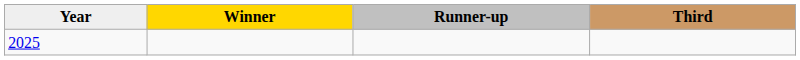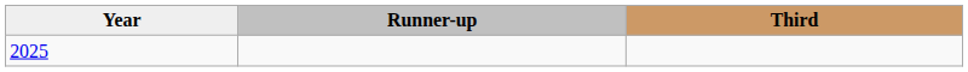- column: Winner
